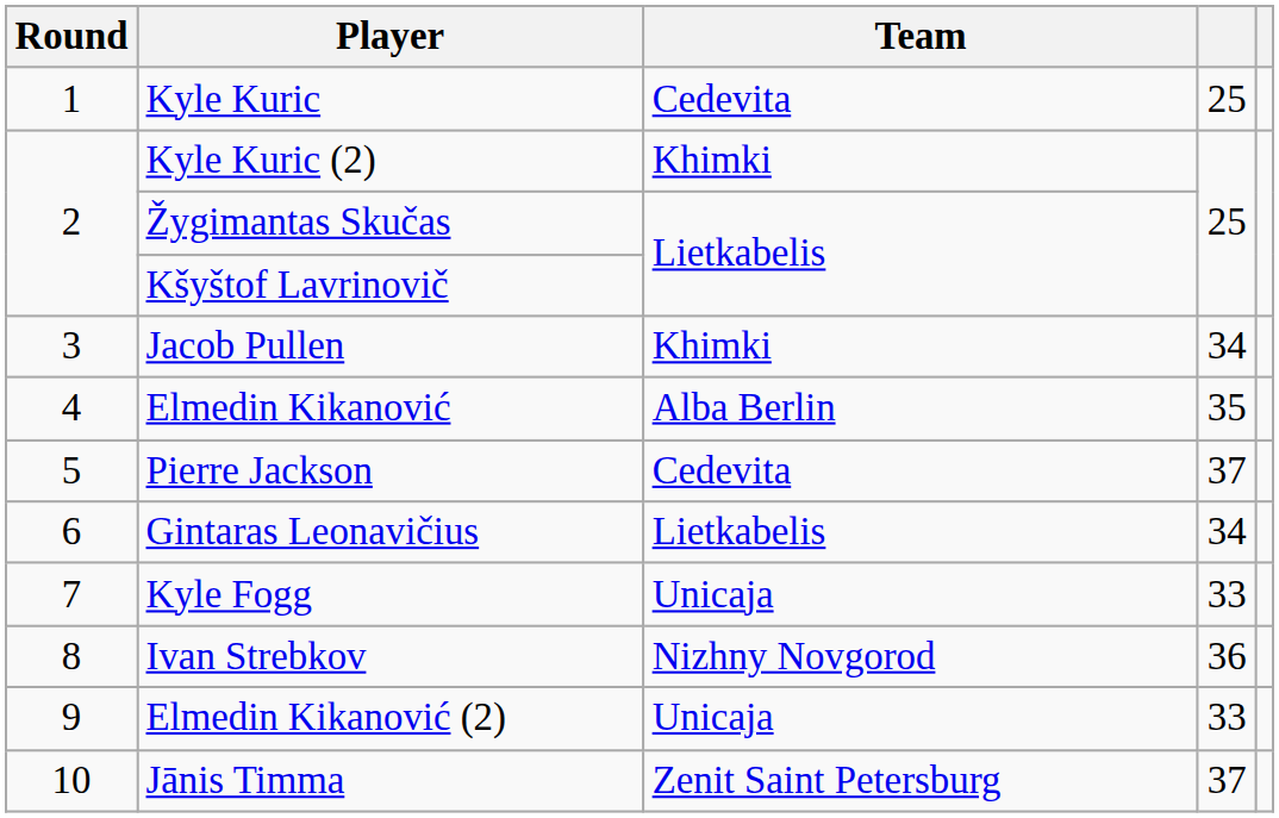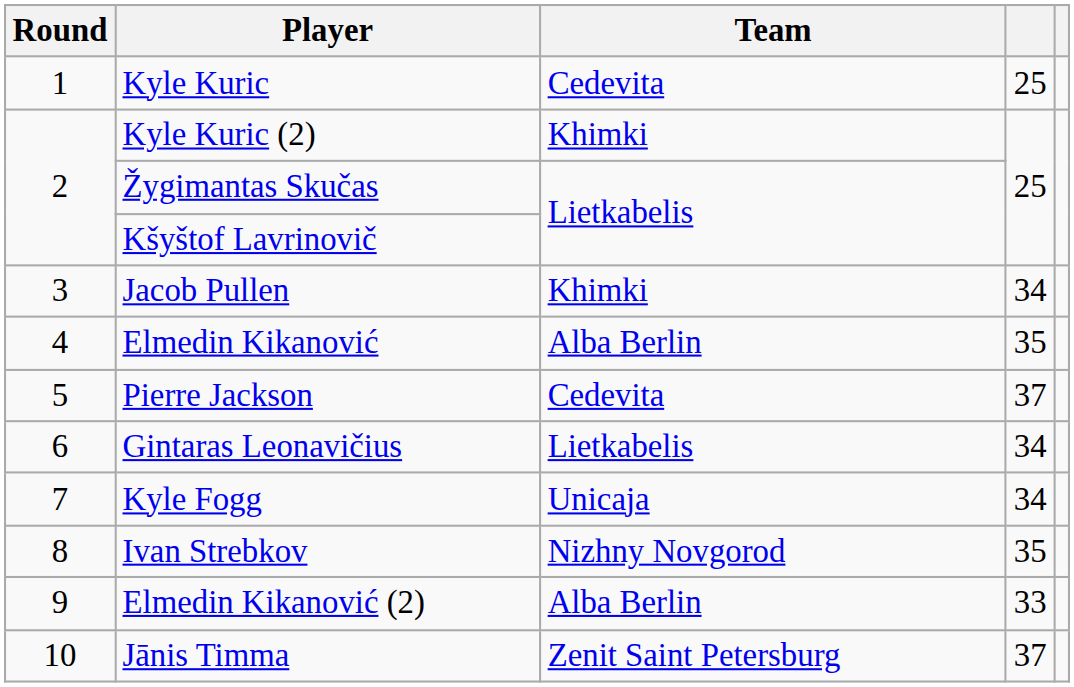Kyle Fogg | column 4: 33 -> 34
Ivan Strebkov | column 4: 36 -> 35
Elmedin Kikanović (2) | Team: Unicaja -> Alba Berlin
